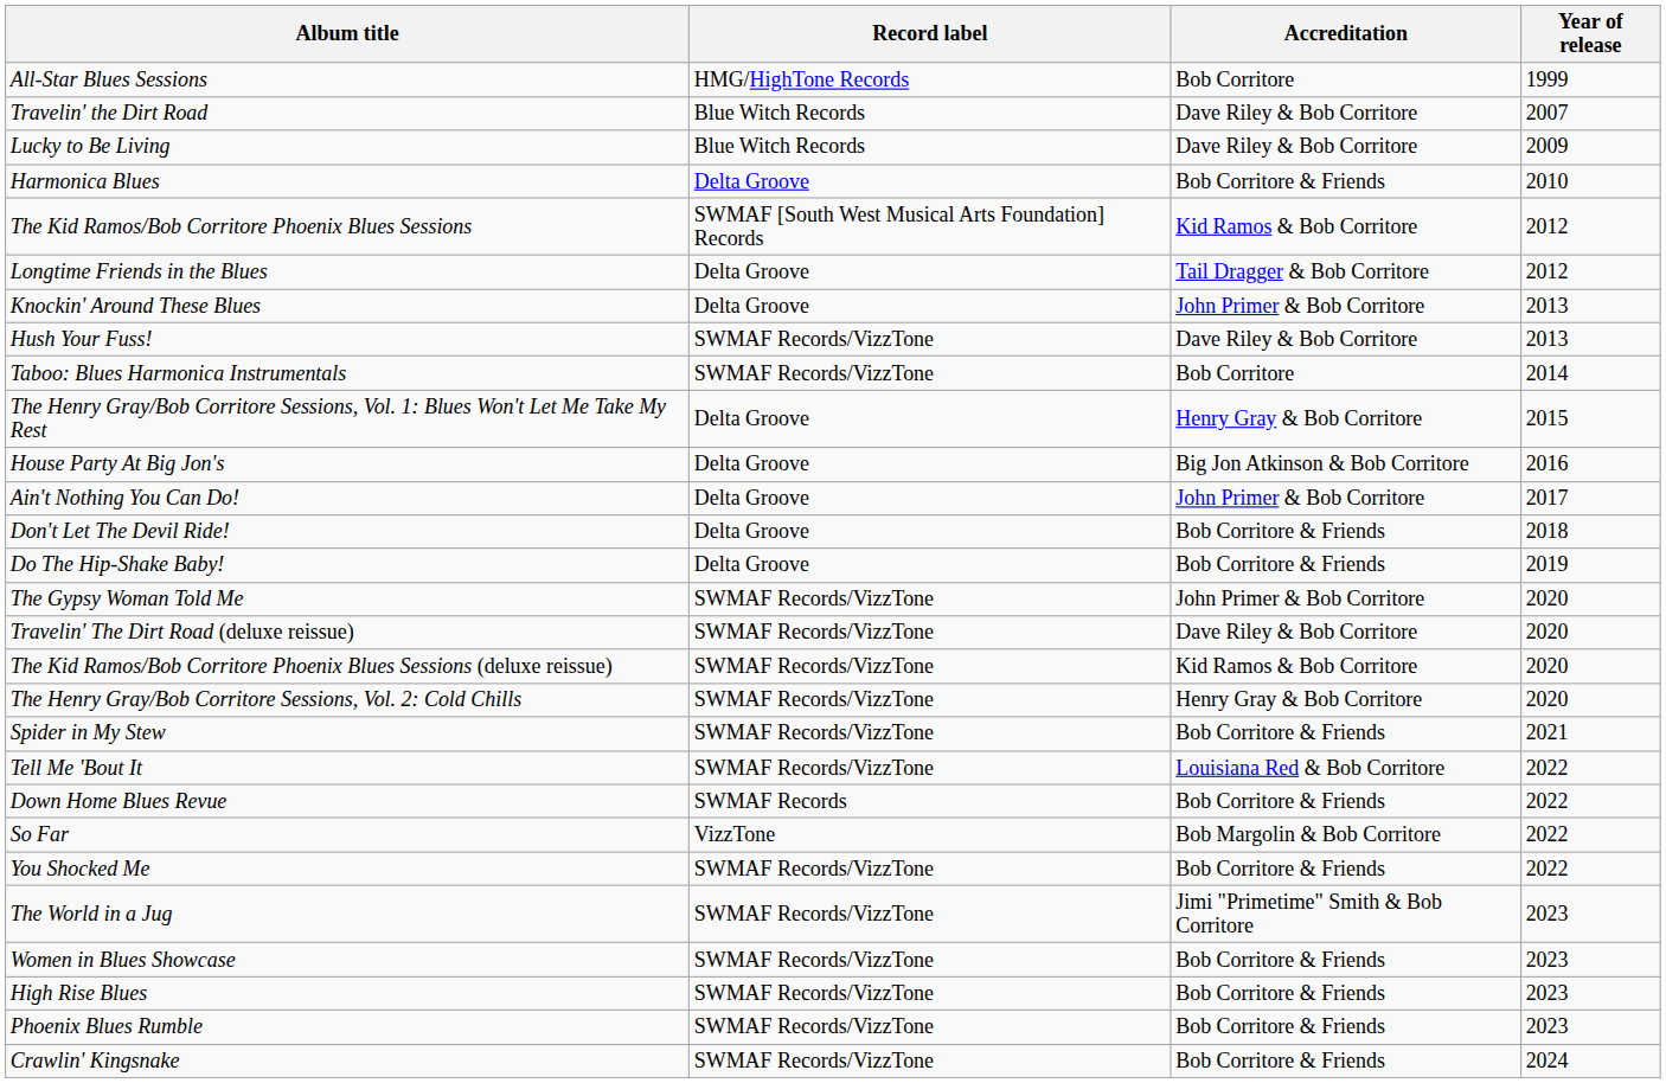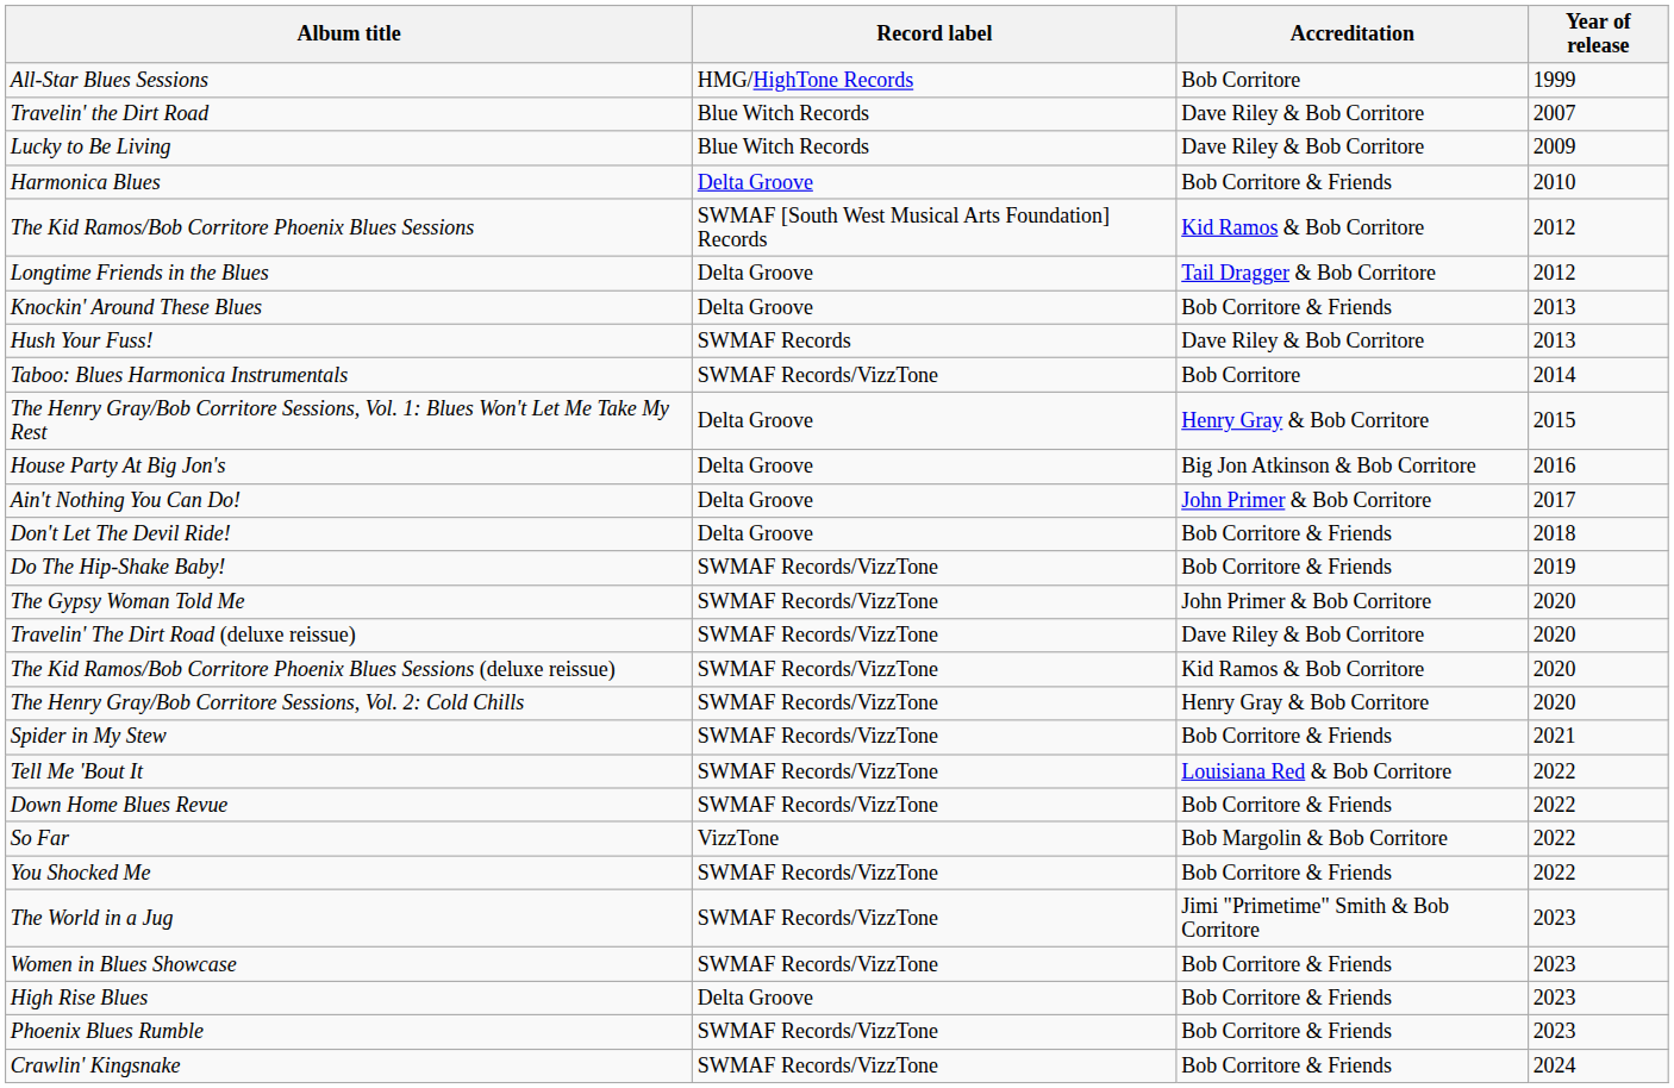Knockin' Around These Blues | Accreditation: John Primer & Bob Corritore -> Bob Corritore & Friends
Hush Your Fuss! | Record label: SWMAF Records/VizzTone -> SWMAF Records
Do The Hip-Shake Baby! | Record label: Delta Groove -> SWMAF Records/VizzTone
Down Home Blues Revue | Record label: SWMAF Records -> SWMAF Records/VizzTone
High Rise Blues | Record label: SWMAF Records/VizzTone -> Delta Groove
